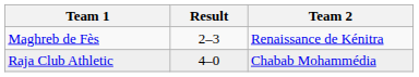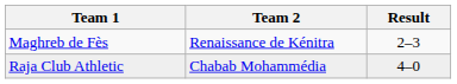columns swapped: Team 2 <-> Result
